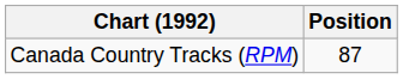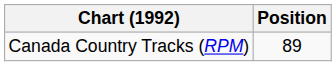Canada Country Tracks (RPM) | Position: 87 -> 89
